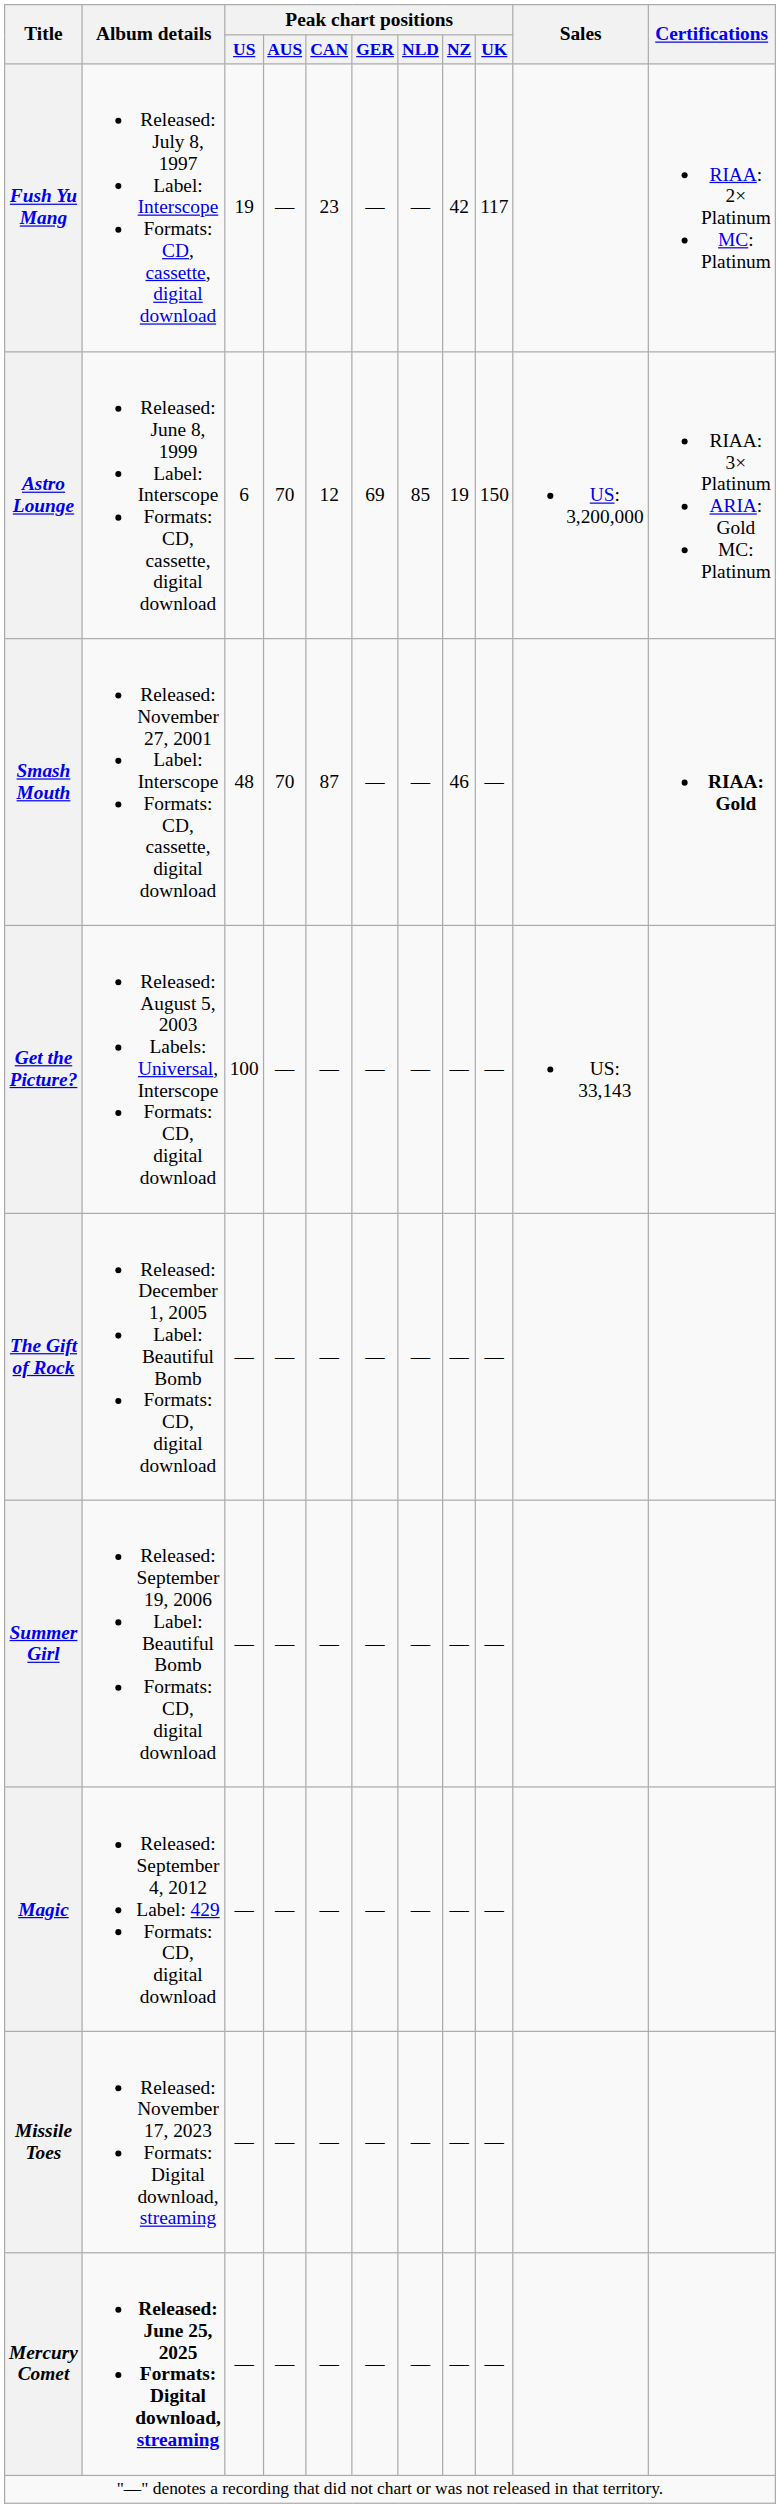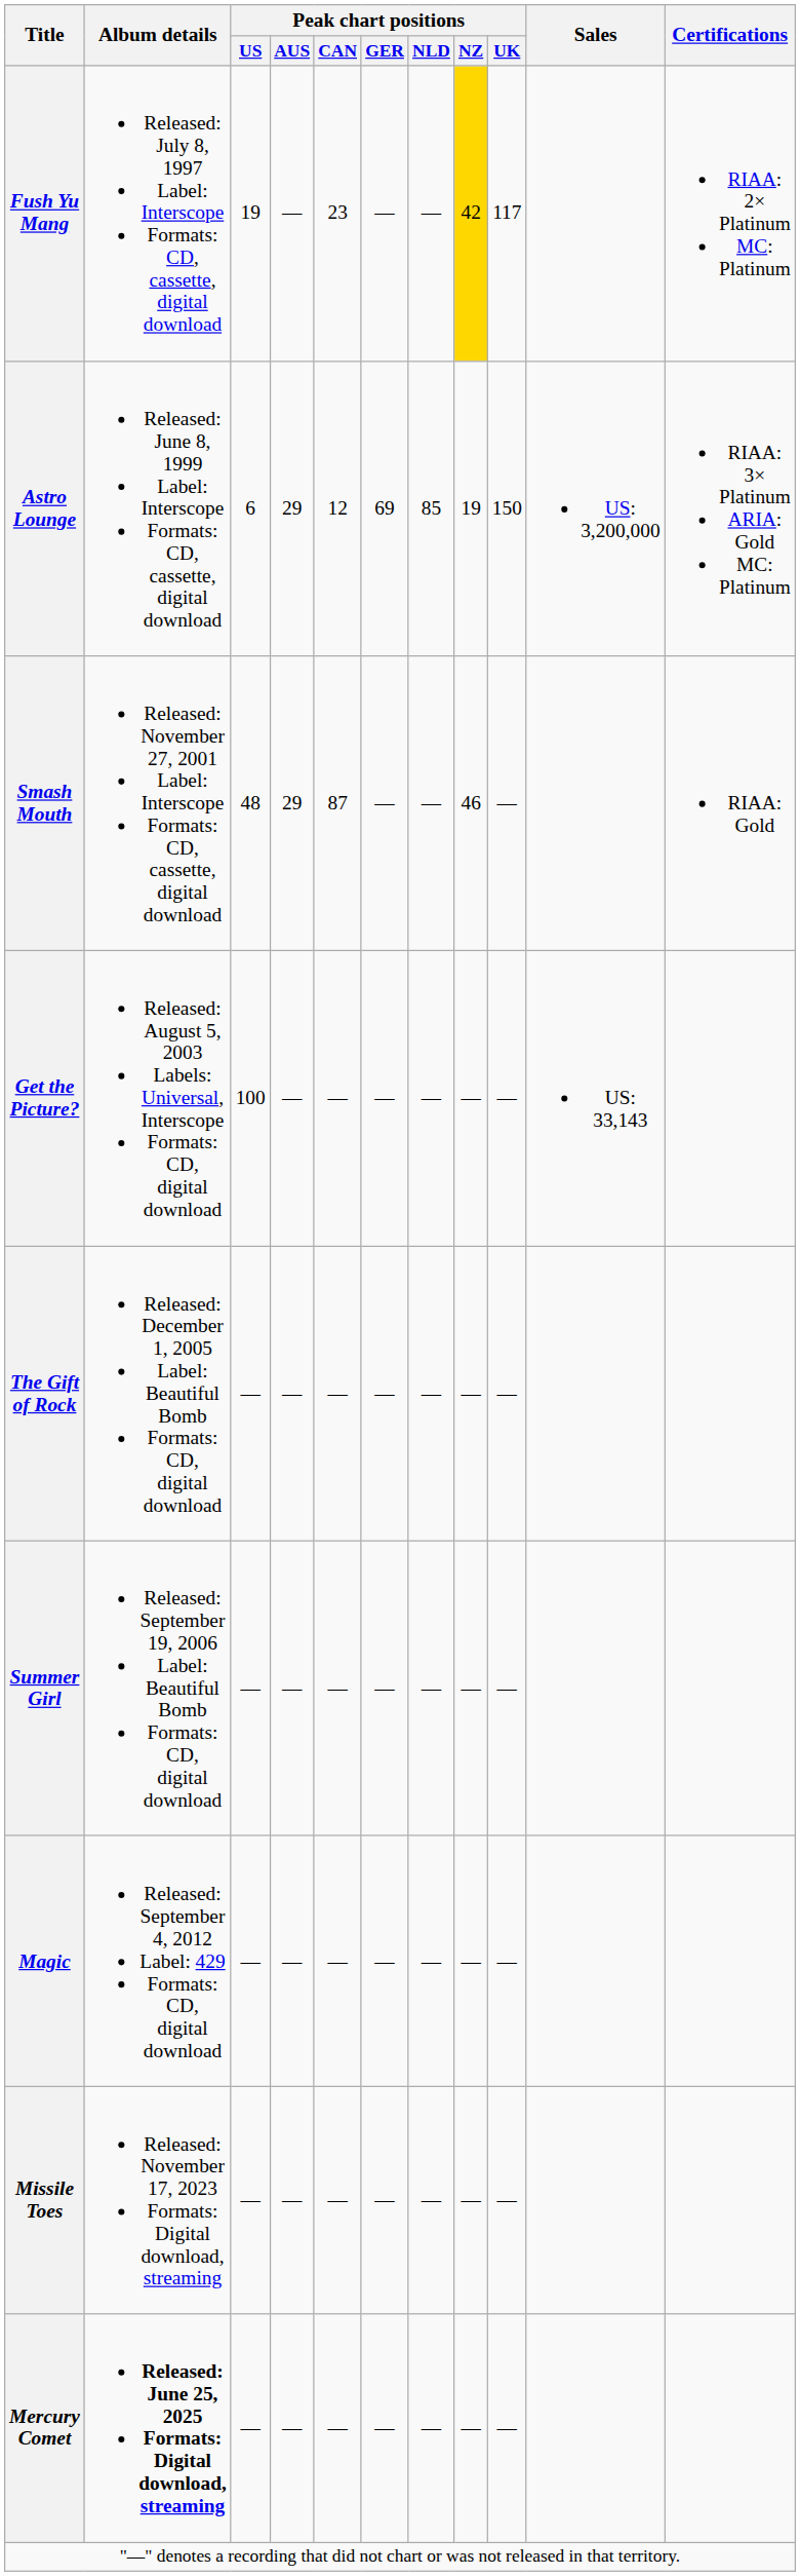Fush Yu Mang | Peak chart positions / NZ: no background -> gold background
Astro Lounge | Peak chart positions / AUS: 70 -> 29
Smash Mouth | Peak chart positions / AUS: 70 -> 29
Smash Mouth | Certifications: bold -> normal
